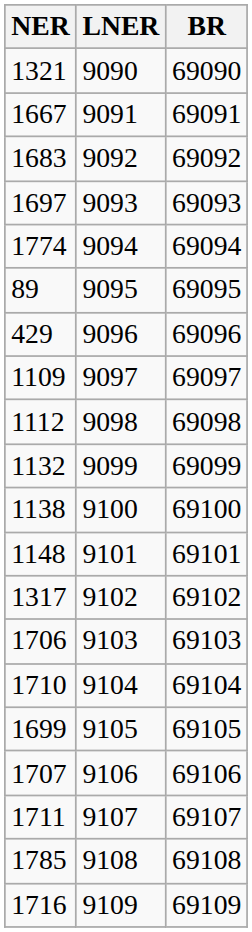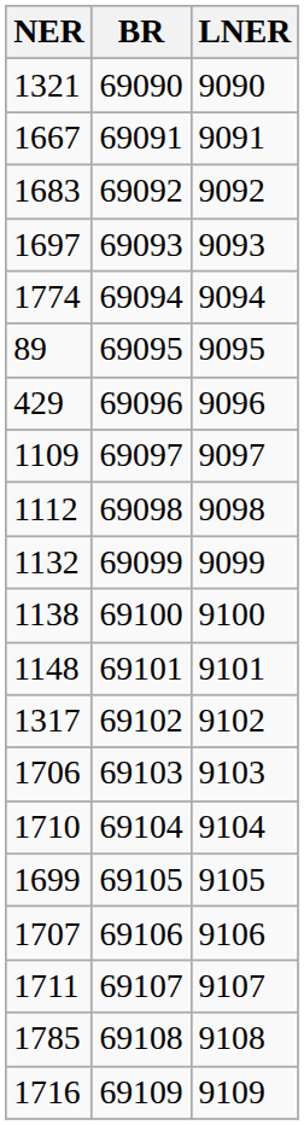columns swapped: LNER <-> BR
